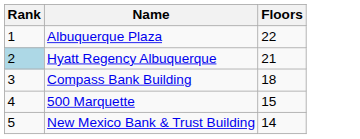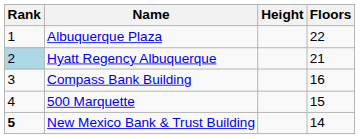+ column: Height
Compass Bank Building | Floors: 18 -> 16
New Mexico Bank & Trust Building | Rank: normal -> bold
